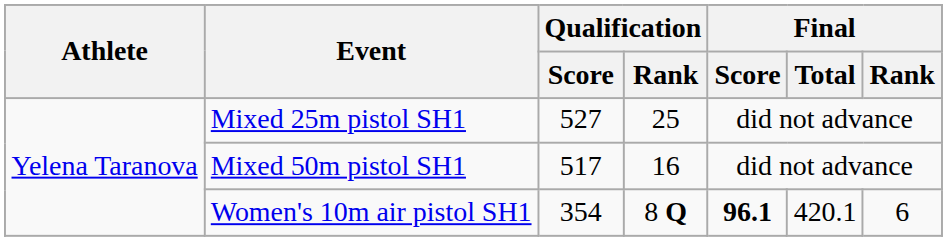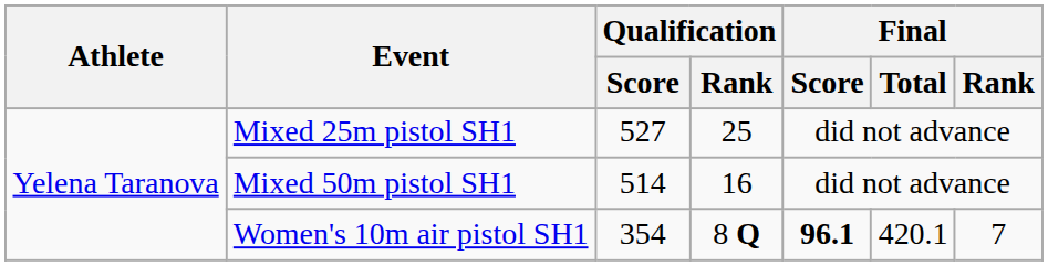Mixed 50m pistol SH1 | Qualification / Score: 517 -> 514
Women's 10m air pistol SH1 | Final / Rank: 6 -> 7
